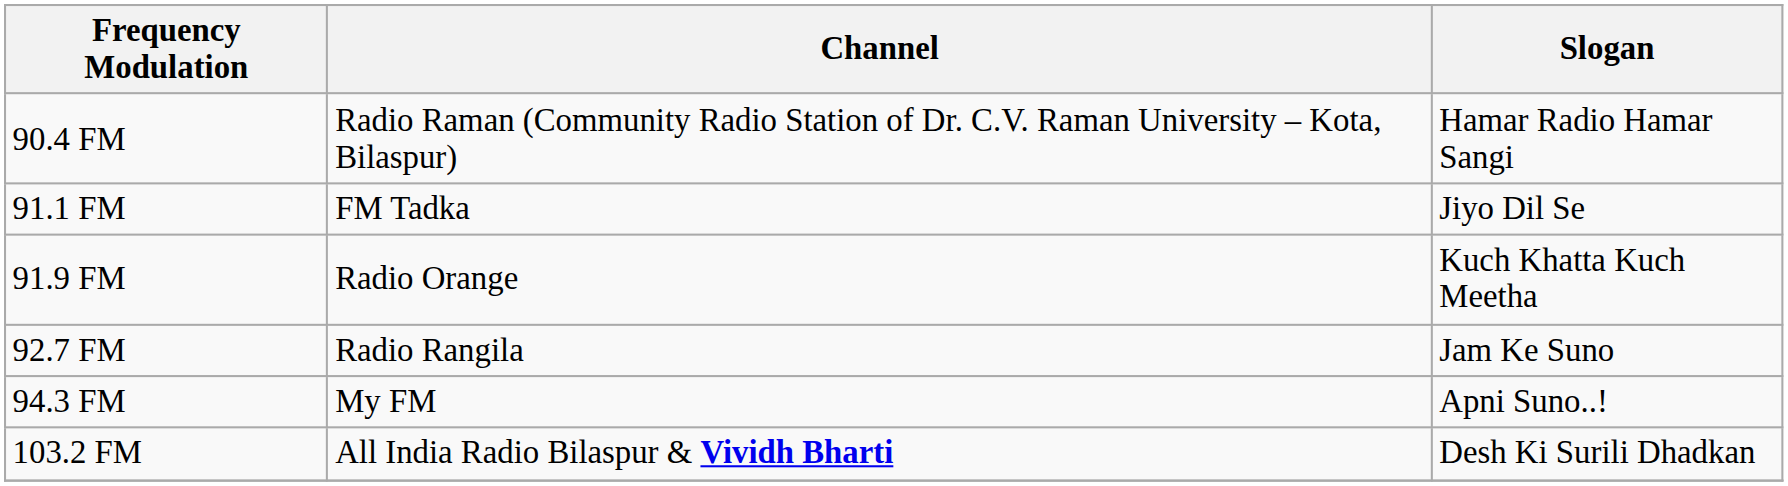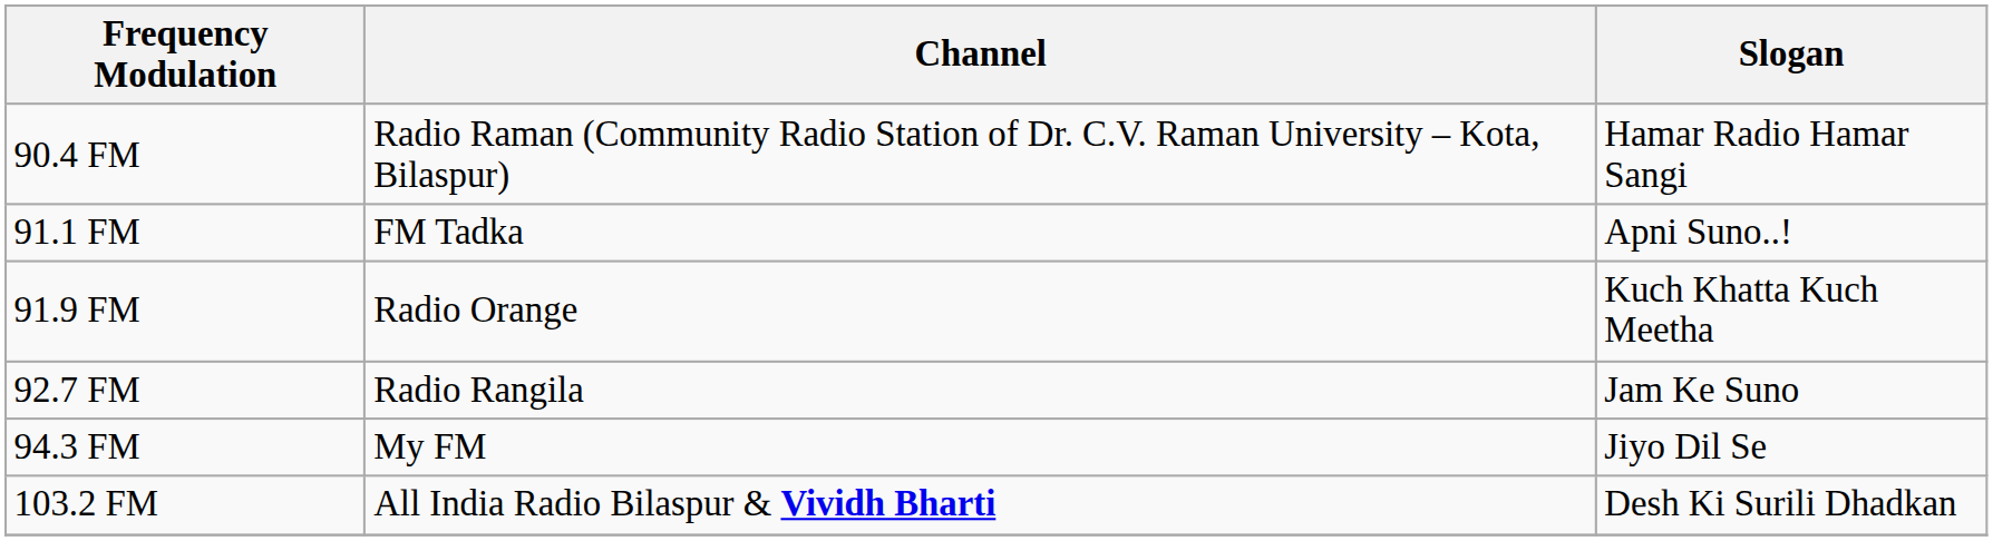91.1 FM | Slogan: Jiyo Dil Se -> Apni Suno..!
94.3 FM | Slogan: Apni Suno..! -> Jiyo Dil Se
